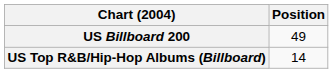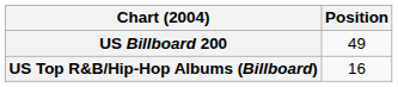US Top R&B/Hip-Hop Albums (Billboard) | Position: 14 -> 16
